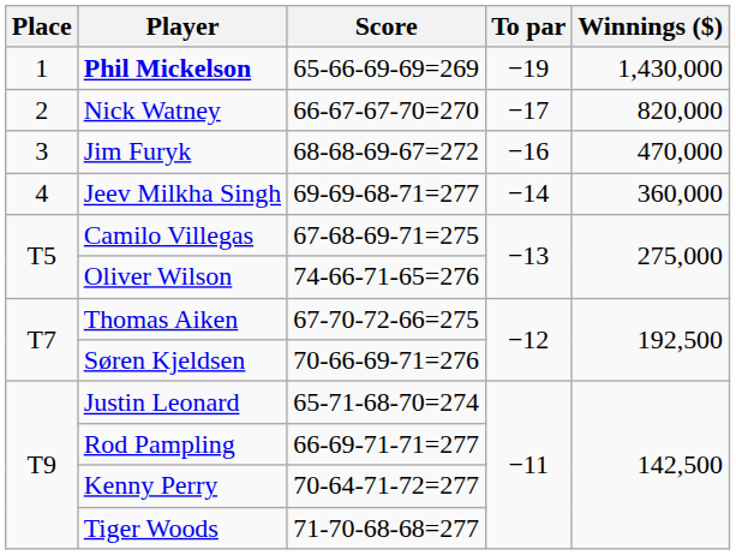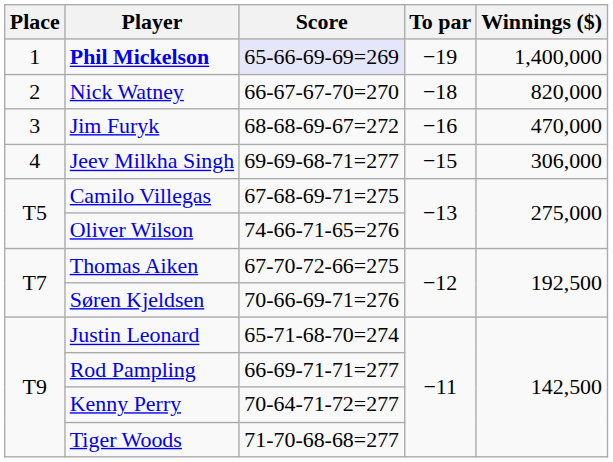Phil Mickelson | Score: no background -> lavender background
Phil Mickelson | Winnings ($): 1,430,000 -> 1,400,000
Nick Watney | To par: −17 -> −18
Jeev Milkha Singh | To par: −14 -> −15
Jeev Milkha Singh | Winnings ($): 360,000 -> 306,000
